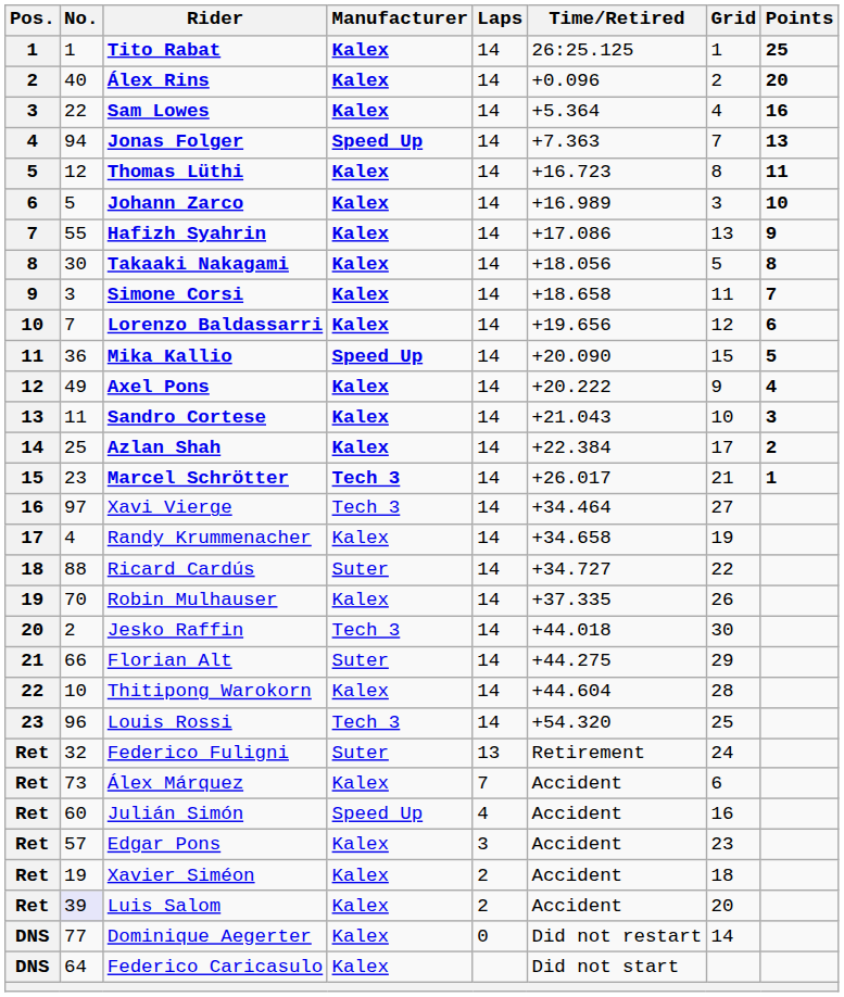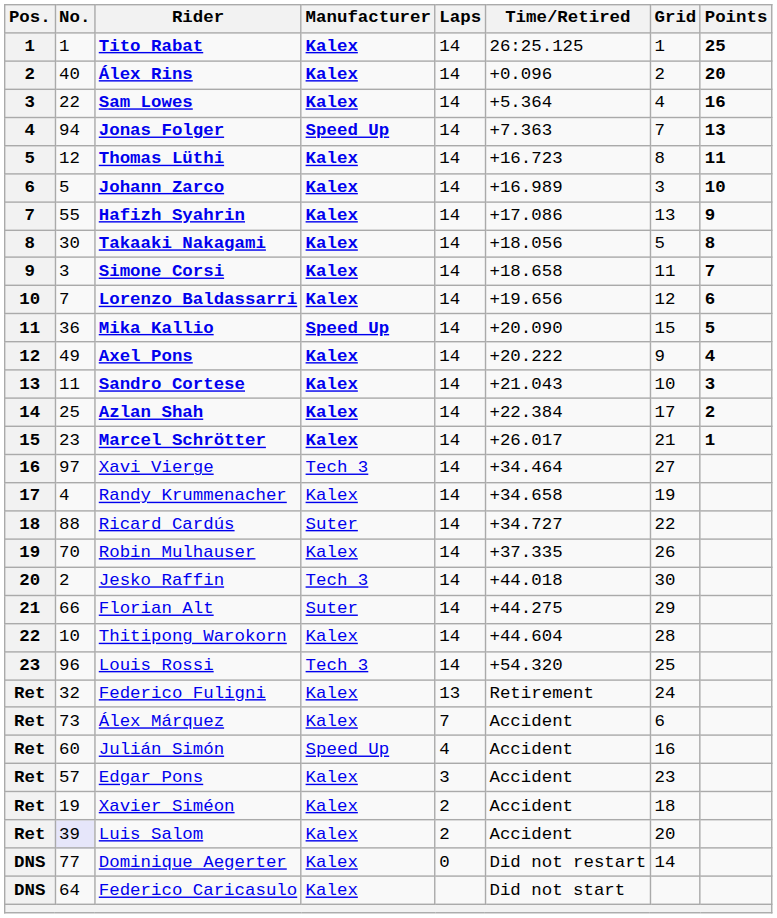Marcel Schrötter | Manufacturer: Tech 3 -> Kalex
Federico Fuligni | Manufacturer: Suter -> Kalex
